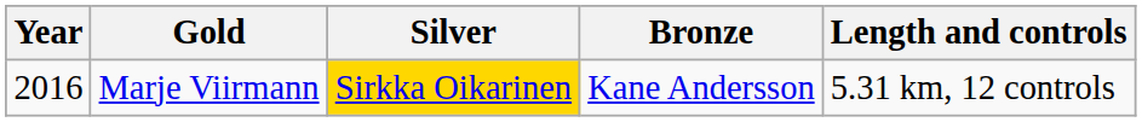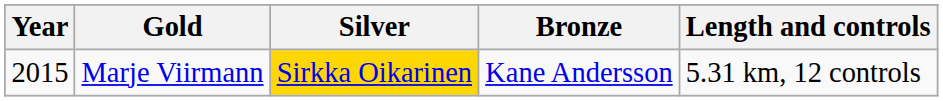Marje Viirmann | Year: 2016 -> 2015
